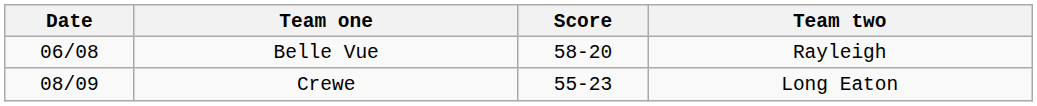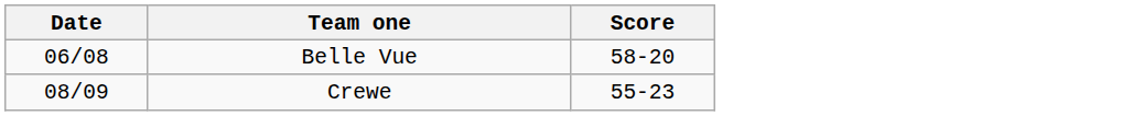- column: Team two | Rayleigh | Long Eaton
